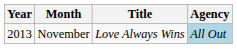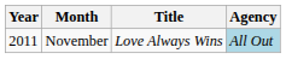November | Year: 2013 -> 2011
